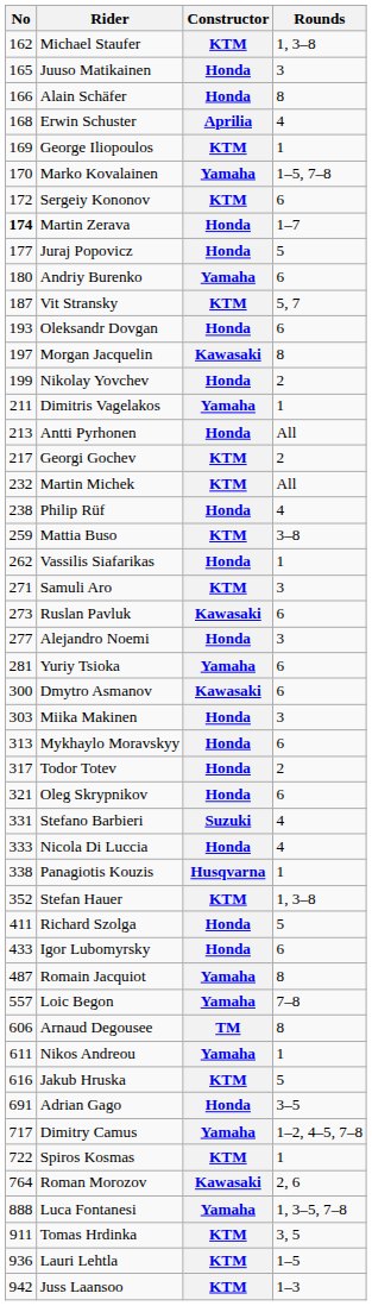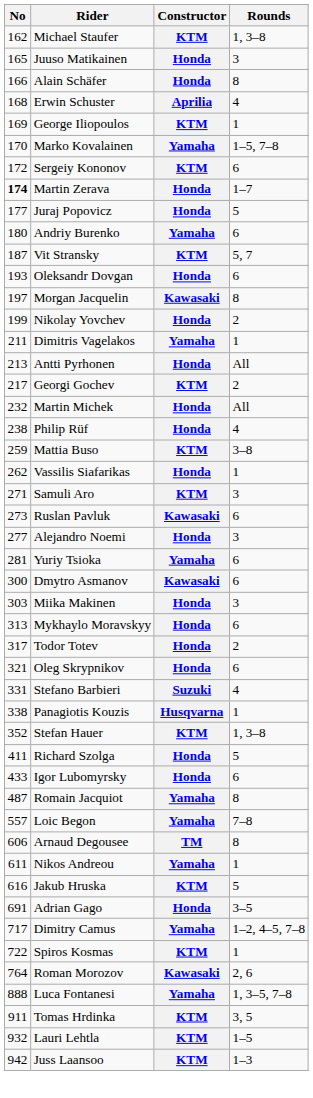Martin Michek | Constructor: KTM -> Honda
- row: 333 | Nicola Di Luccia | Honda | 4
Lauri Lehtla | No: 936 -> 932
